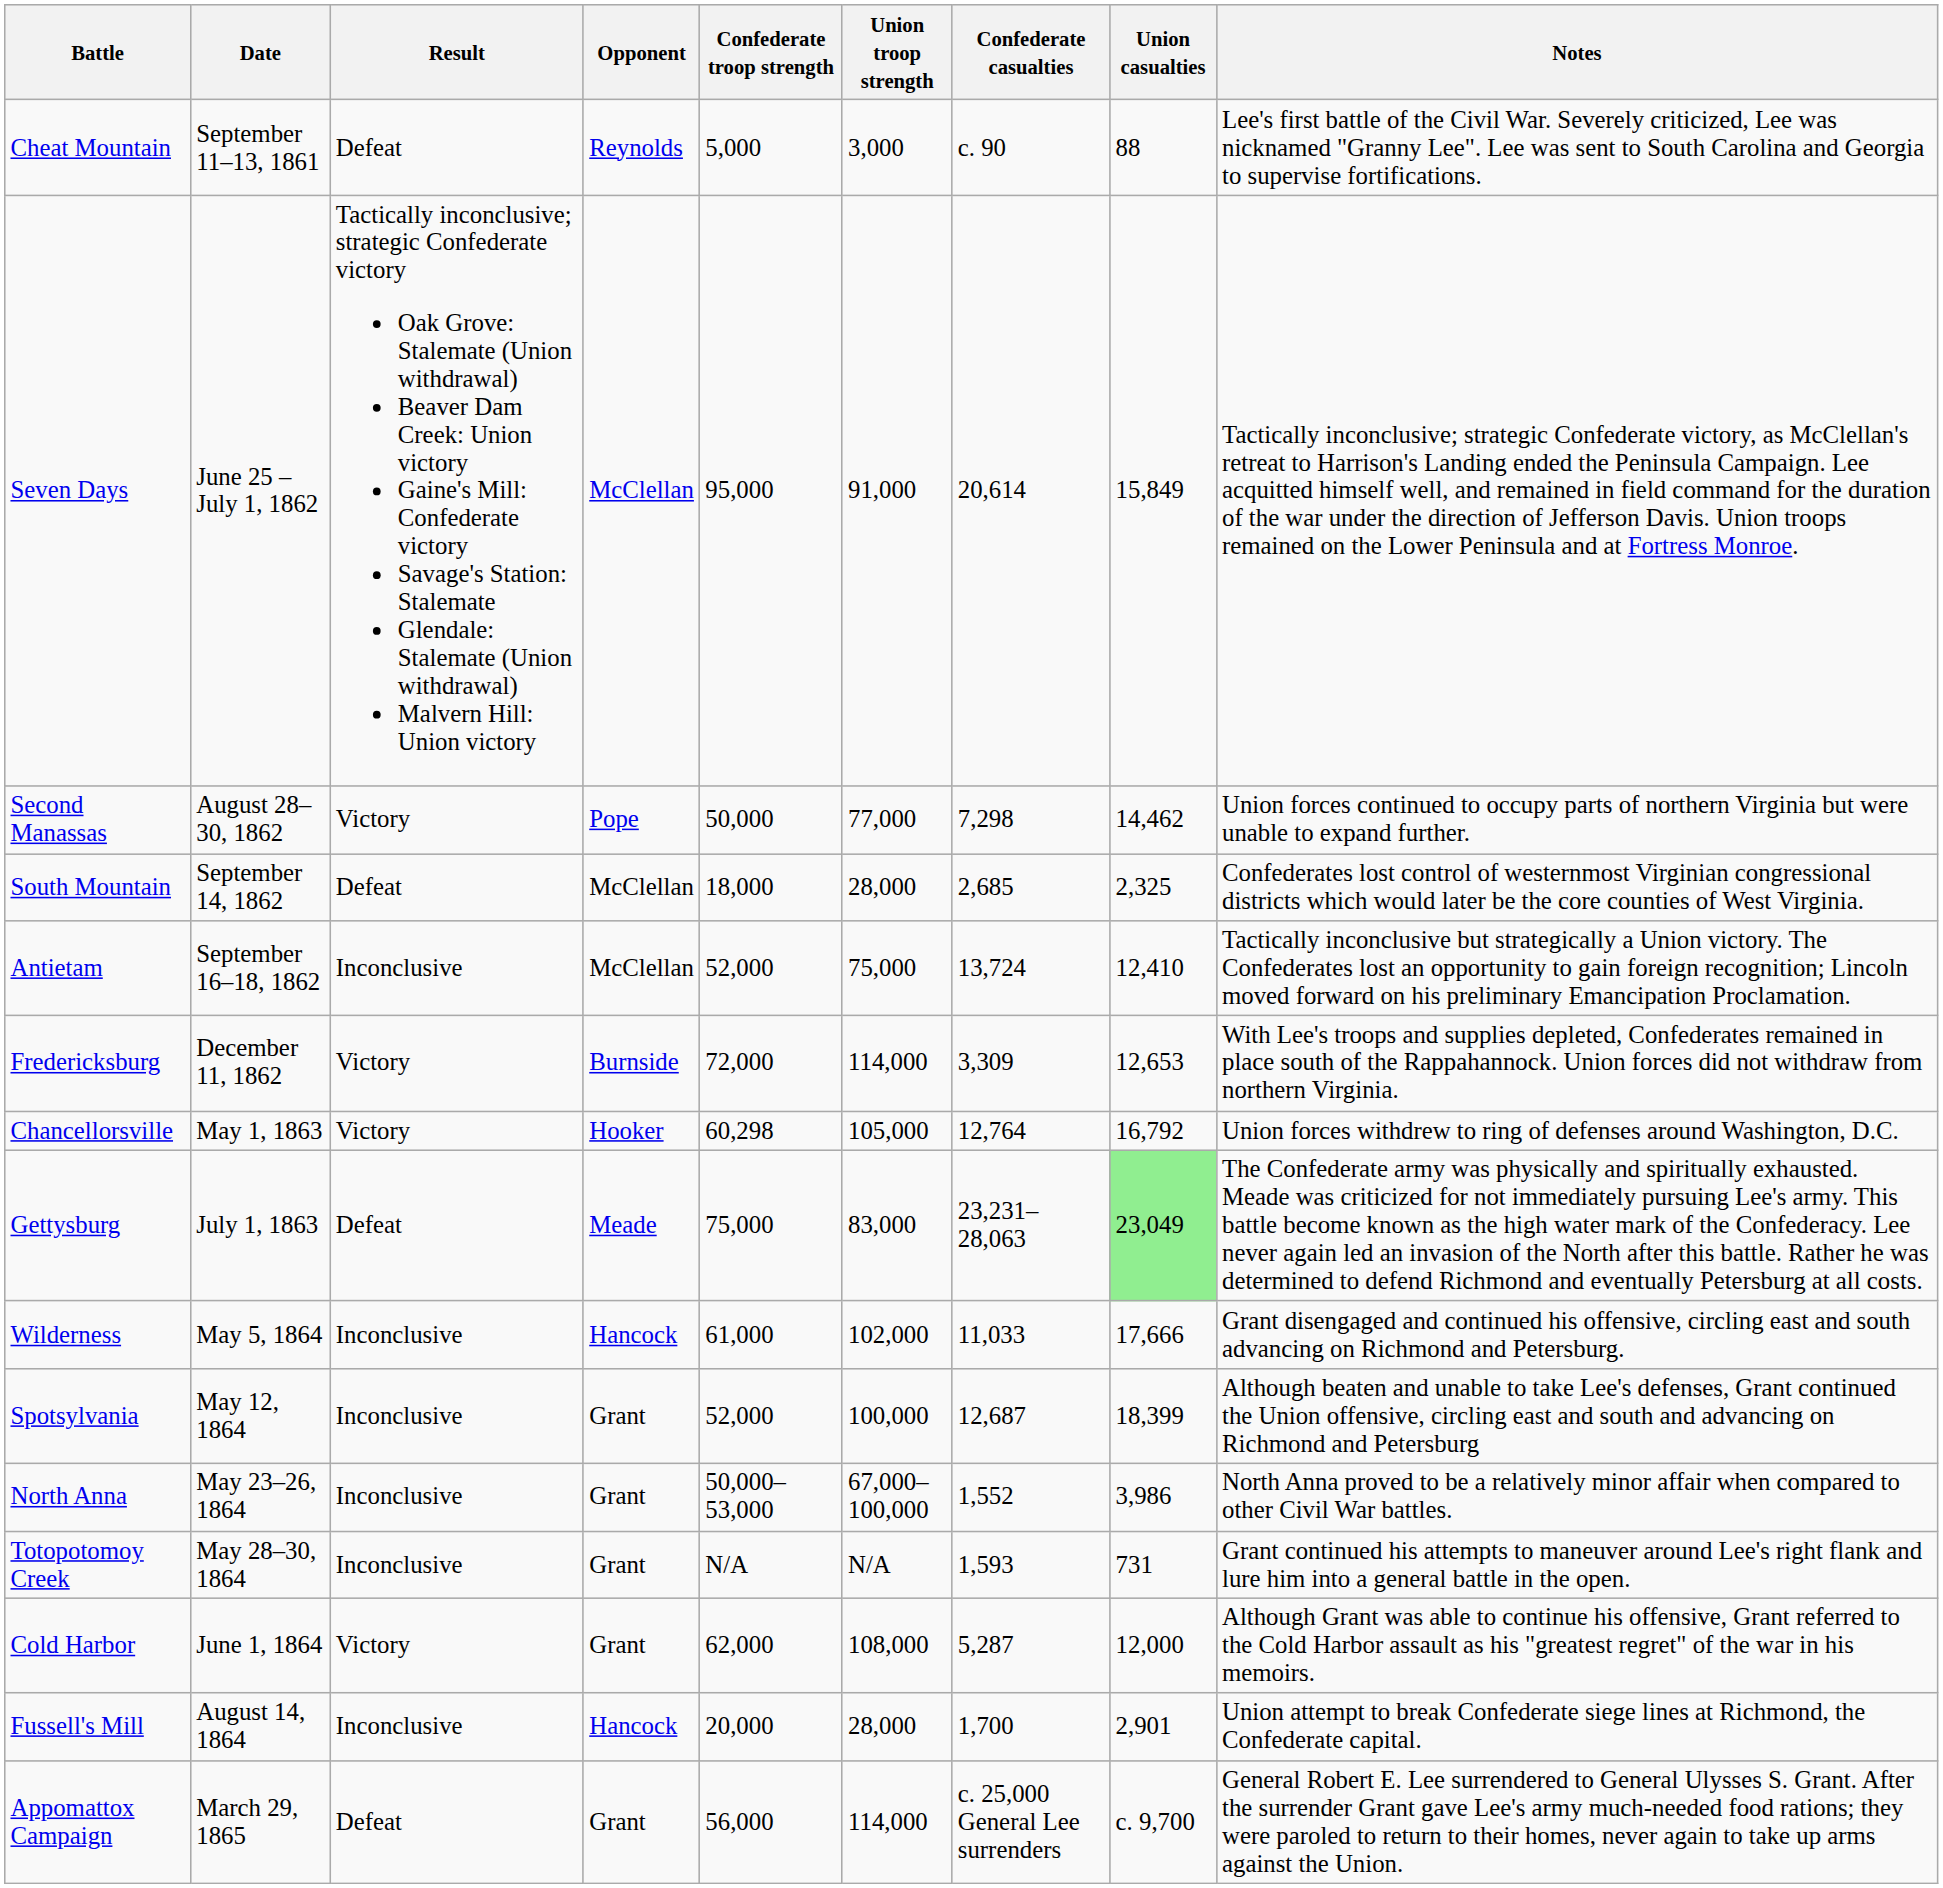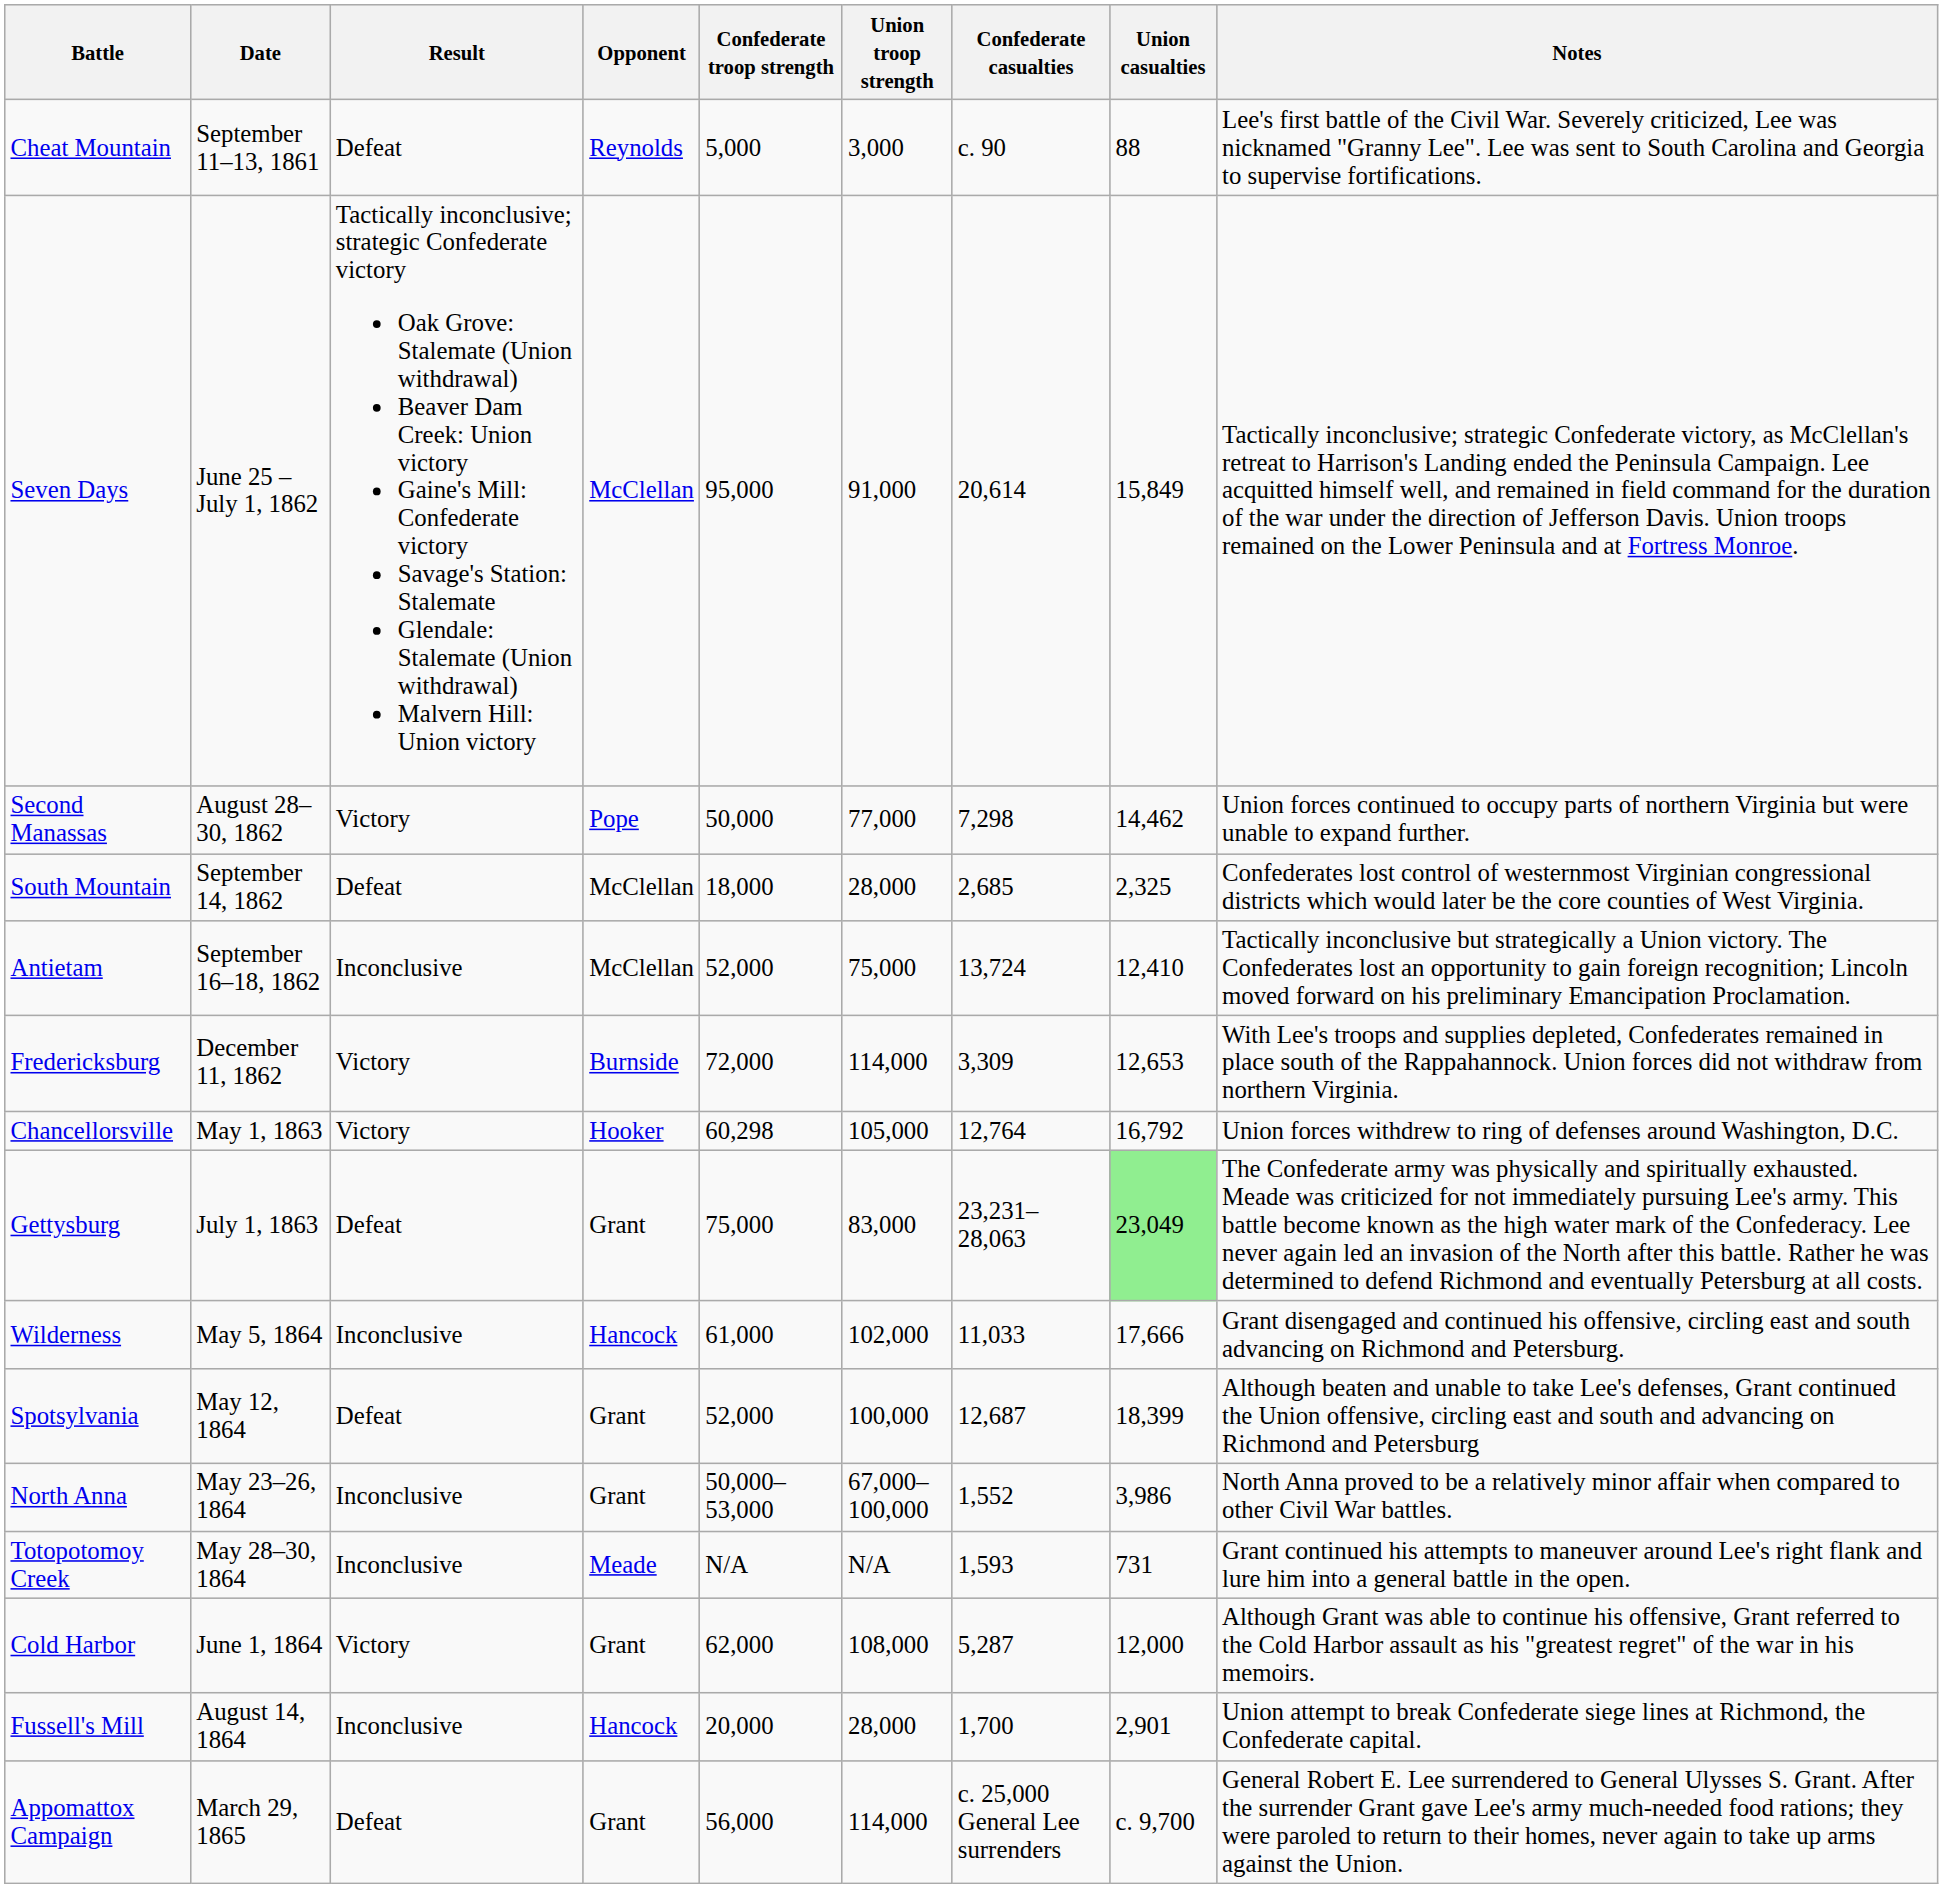Gettysburg | Opponent: Meade -> Grant
Spotsylvania | Result: Inconclusive -> Defeat
Totopotomoy Creek | Opponent: Grant -> Meade
